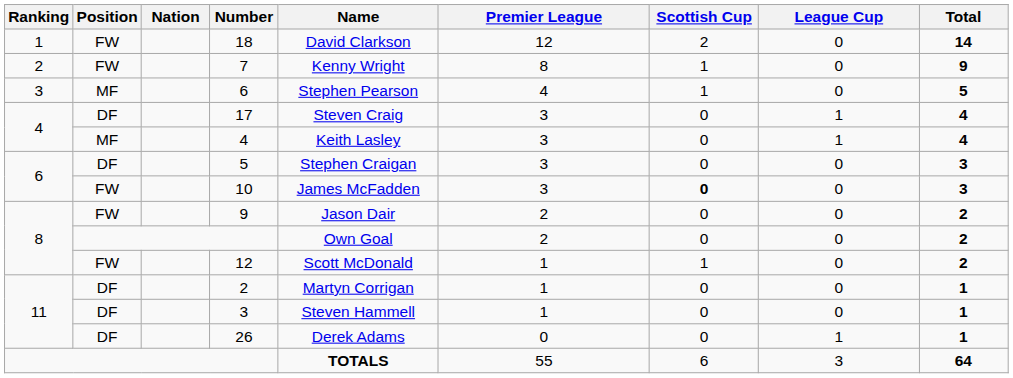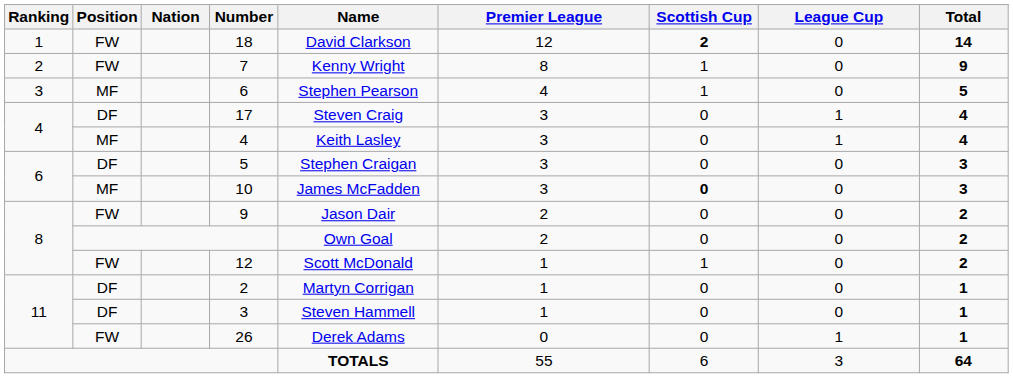18 | Scottish Cup: normal -> bold
10 | Position: FW -> MF
26 | Position: DF -> FW
